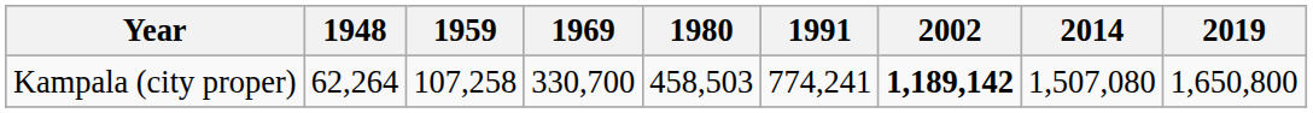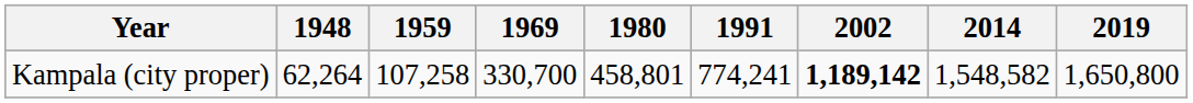Kampala (city proper) | 1980: 458,503 -> 458,801
Kampala (city proper) | 2014: 1,507,080 -> 1,548,582
